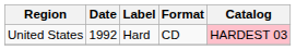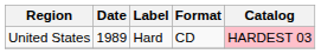United States | Date: 1992 -> 1989
